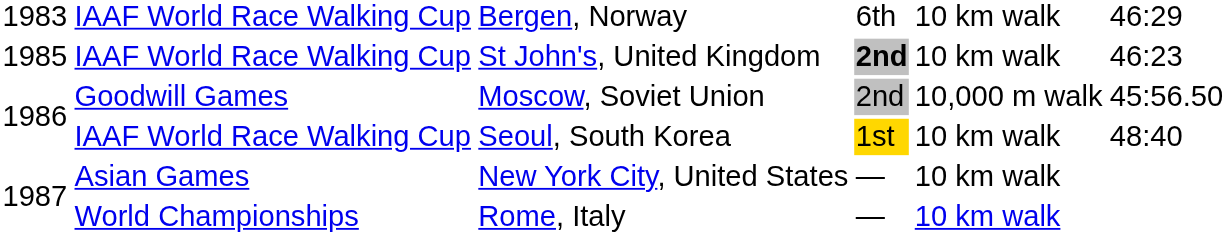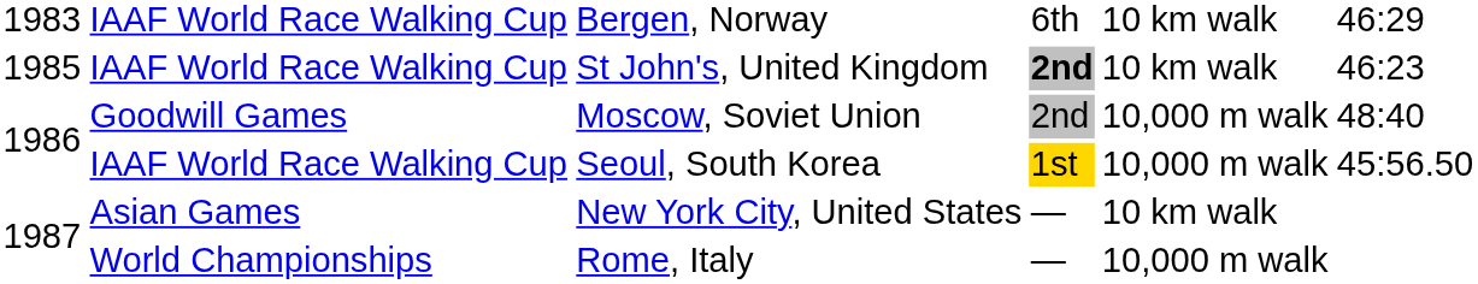Moscow, Soviet Union | column 6: 45:56.50 -> 48:40
Seoul, South Korea | column 5: 10 km walk -> 10,000 m walk
Seoul, South Korea | column 6: 48:40 -> 45:56.50
Rome, Italy | column 5: 10 km walk -> 10,000 m walk
